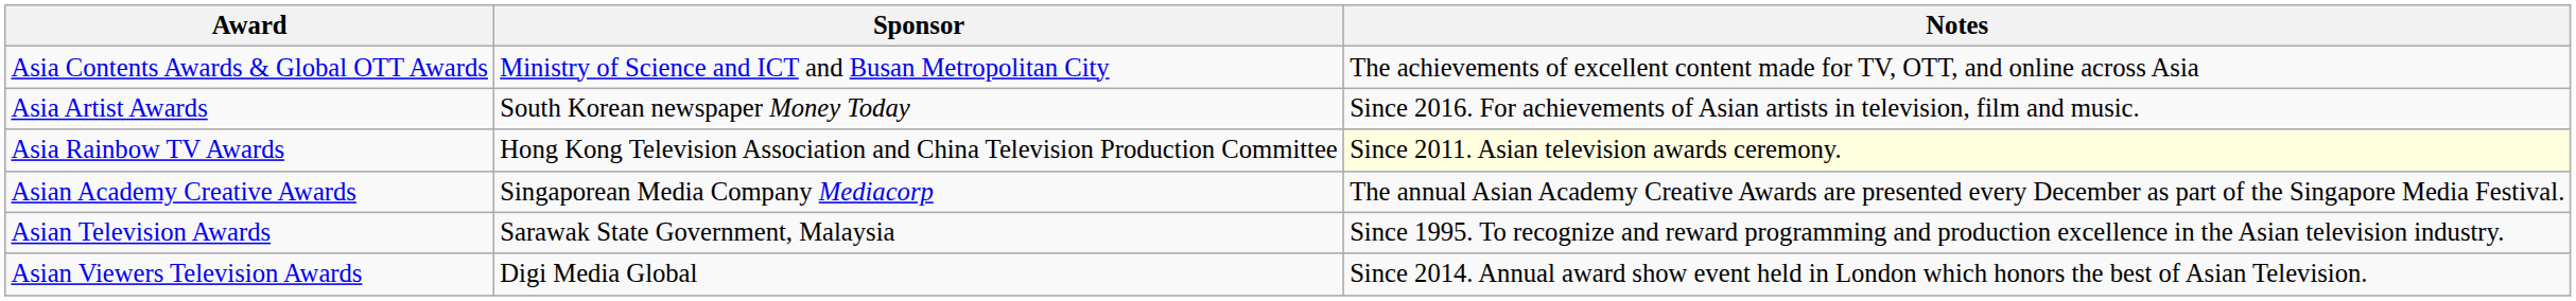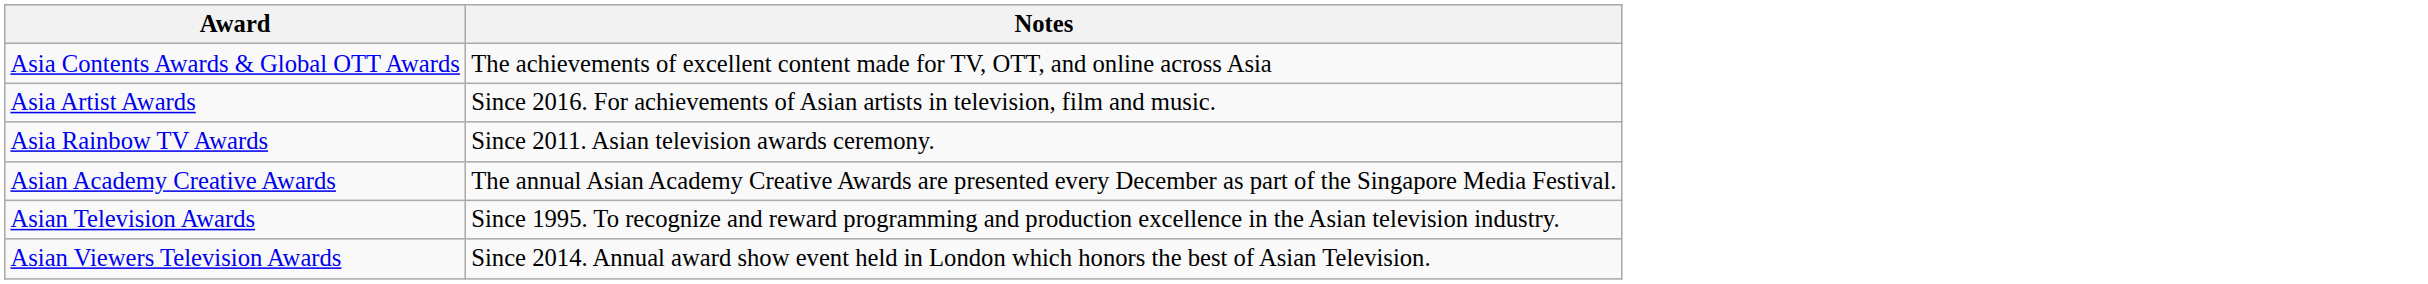- column: Sponsor | Ministry of Science and ICT and Busan Metropolitan City | South Korean newspaper Money Today | Hong Kong Television Association and China Television Production Committee | Singaporean Media Company Mediacorp | Sarawak State Government, Malaysia | Digi Media Global
Asia Rainbow TV Awards | Notes: lightyellow background -> no background
